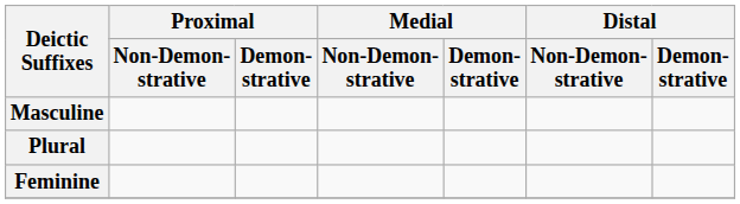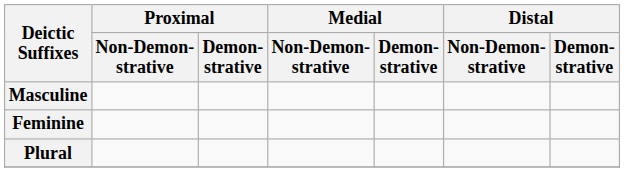rows swapped: Feminine <-> Plural
